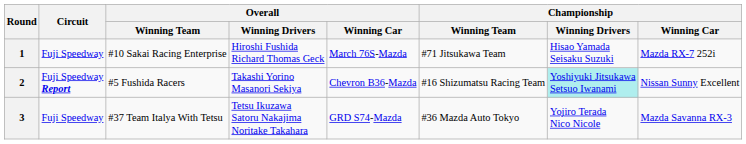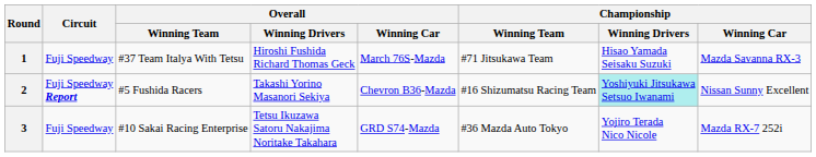1 | Overall / Winning Team: #10 Sakai Racing Enterprise -> #37 Team Italya With Tetsu
1 | Championship / Winning Car: Mazda RX-7 252i -> Mazda Savanna RX-3
3 | Overall / Winning Team: #37 Team Italya With Tetsu -> #10 Sakai Racing Enterprise
3 | Championship / Winning Car: Mazda Savanna RX-3 -> Mazda RX-7 252i
